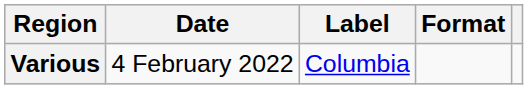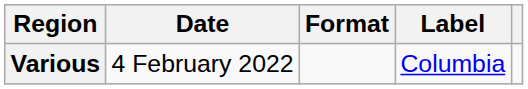columns swapped: Format <-> Label
